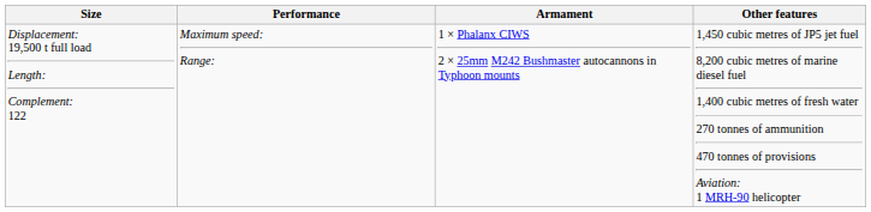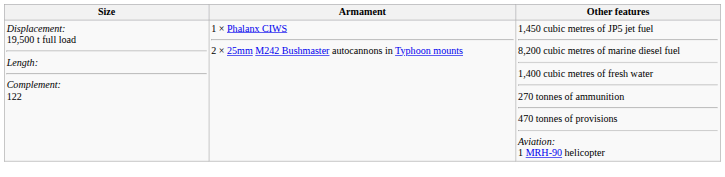- column: Performance | Maximum speed: Range:
